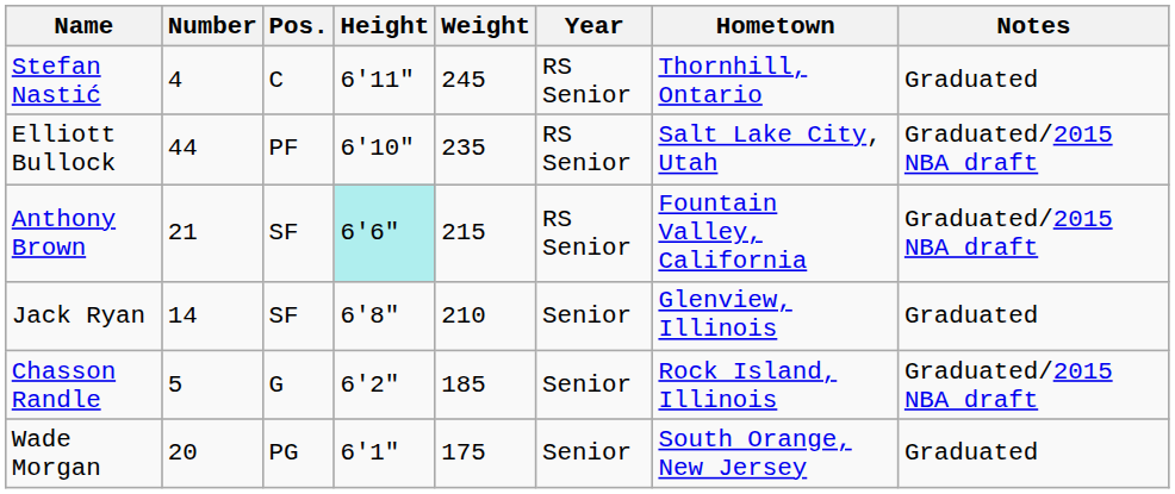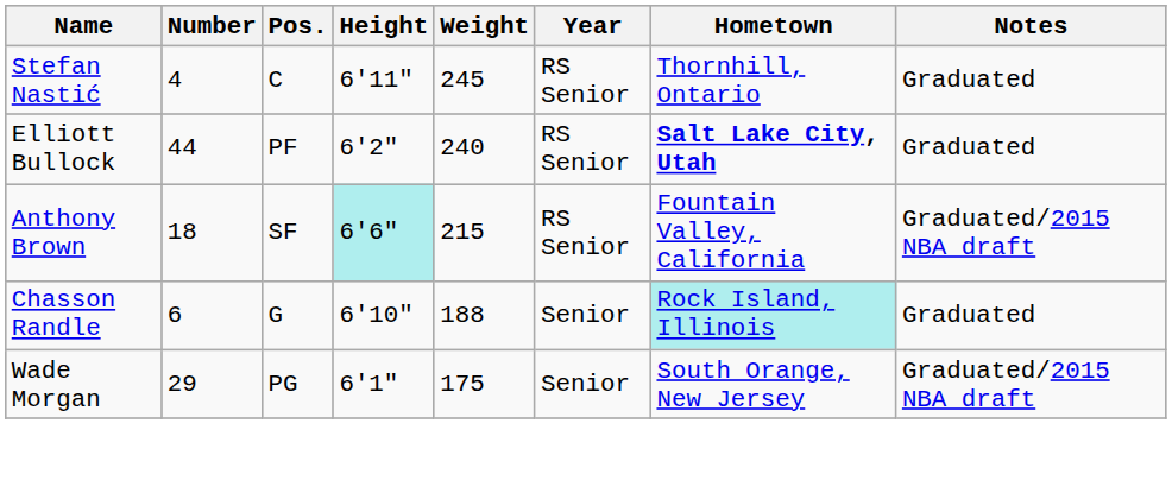Elliott Bullock | Height: 6'10" -> 6'2"
Elliott Bullock | Weight: 235 -> 240
Elliott Bullock | Hometown: normal -> bold
Elliott Bullock | Notes: Graduated/2015 NBA draft -> Graduated
Anthony Brown | Number: 21 -> 18
- row: Jack Ryan | 14 | SF | 6'8" | 210 | Senior | Glenview, Illinois | Graduated
Chasson Randle | Number: 5 -> 6
Chasson Randle | Height: 6'2" -> 6'10"
Chasson Randle | Weight: 185 -> 188
Chasson Randle | Hometown: no background -> paleturquoise background
Chasson Randle | Notes: Graduated/2015 NBA draft -> Graduated
Wade Morgan | Number: 20 -> 29
Wade Morgan | Notes: Graduated -> Graduated/2015 NBA draft
